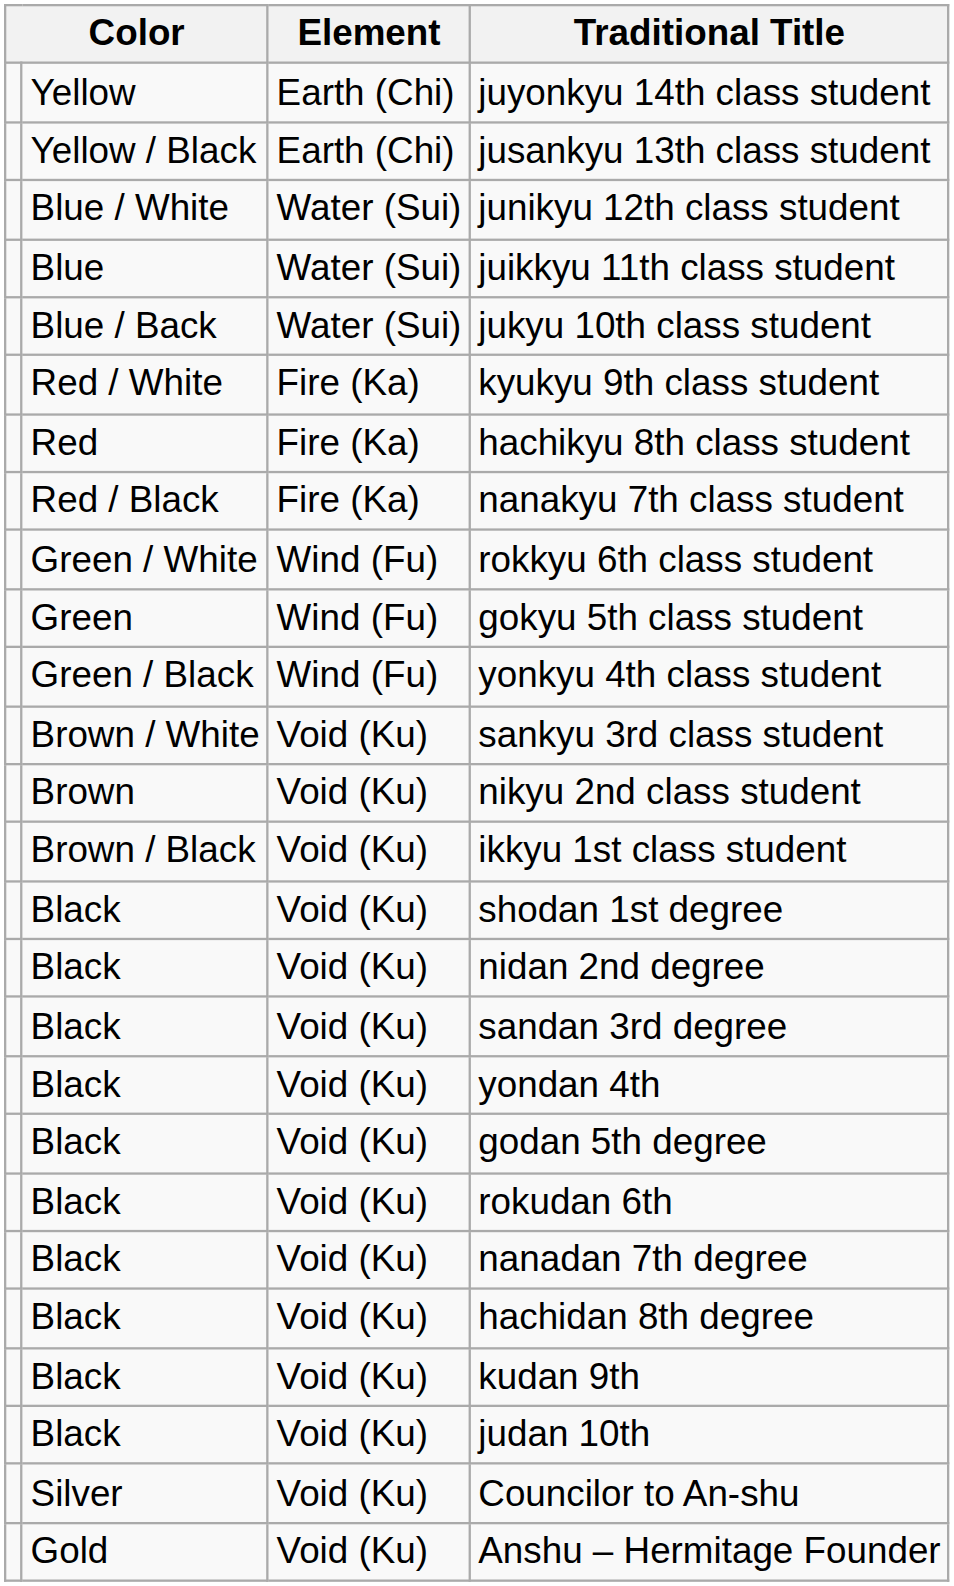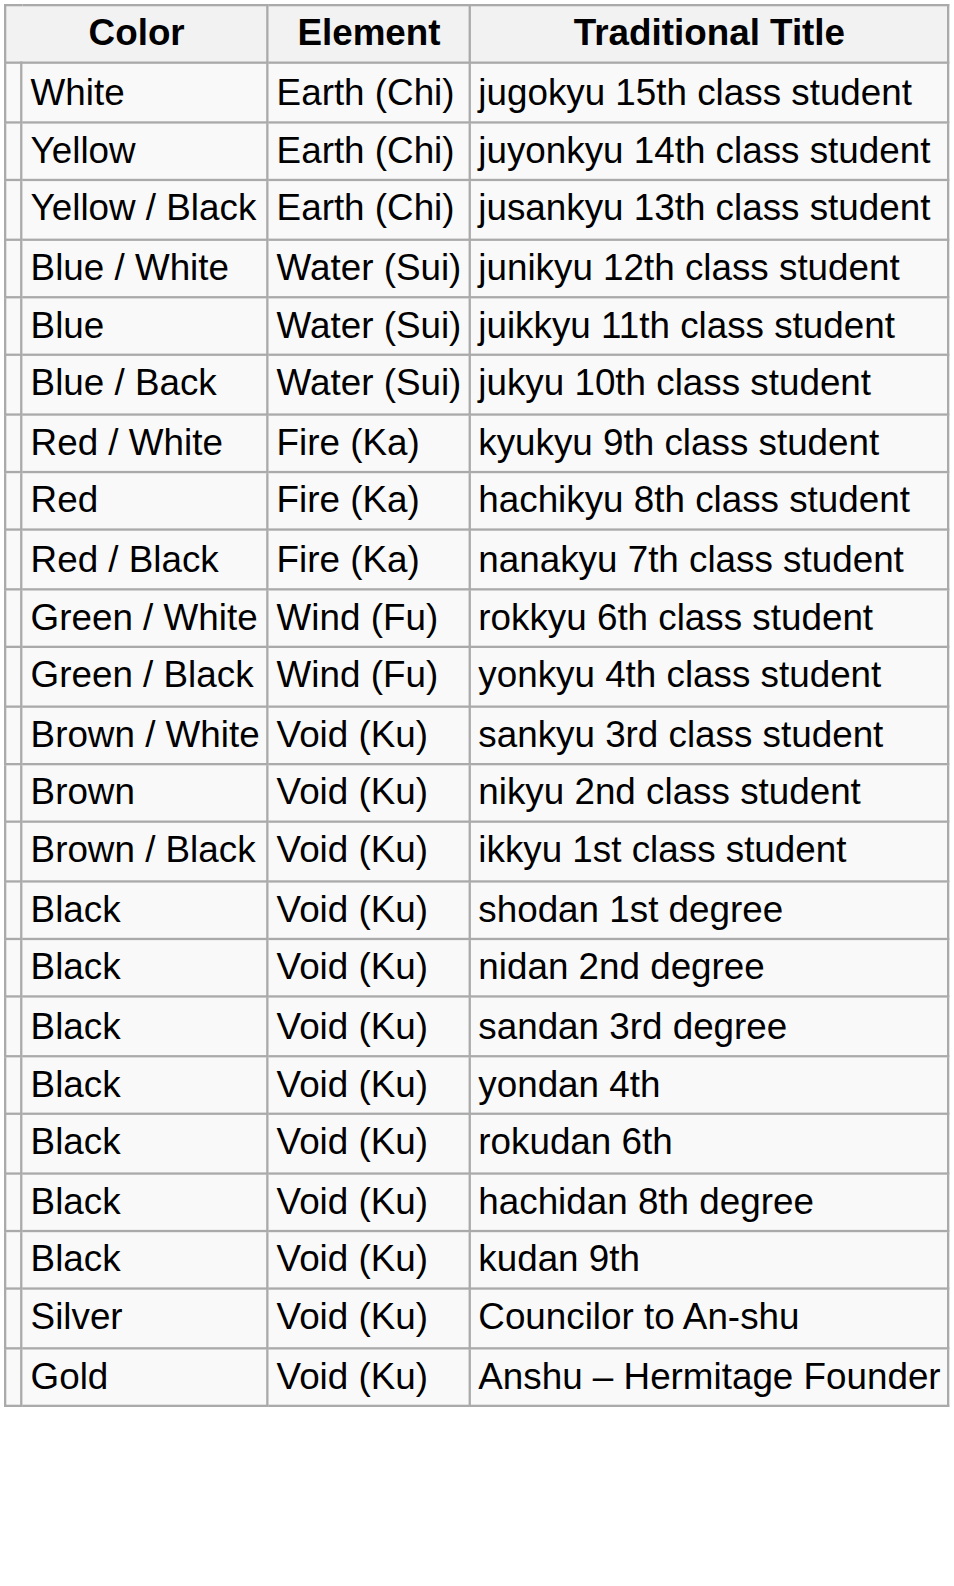+ row: White | Earth (Chi) | jugokyu 15th class student
- row: Green | Wind (Fu) | gokyu 5th class student
- row: Black | Void (Ku) | godan 5th degree
- row: Black | Void (Ku) | nanadan 7th degree
- row: Black | Void (Ku) | judan 10th
